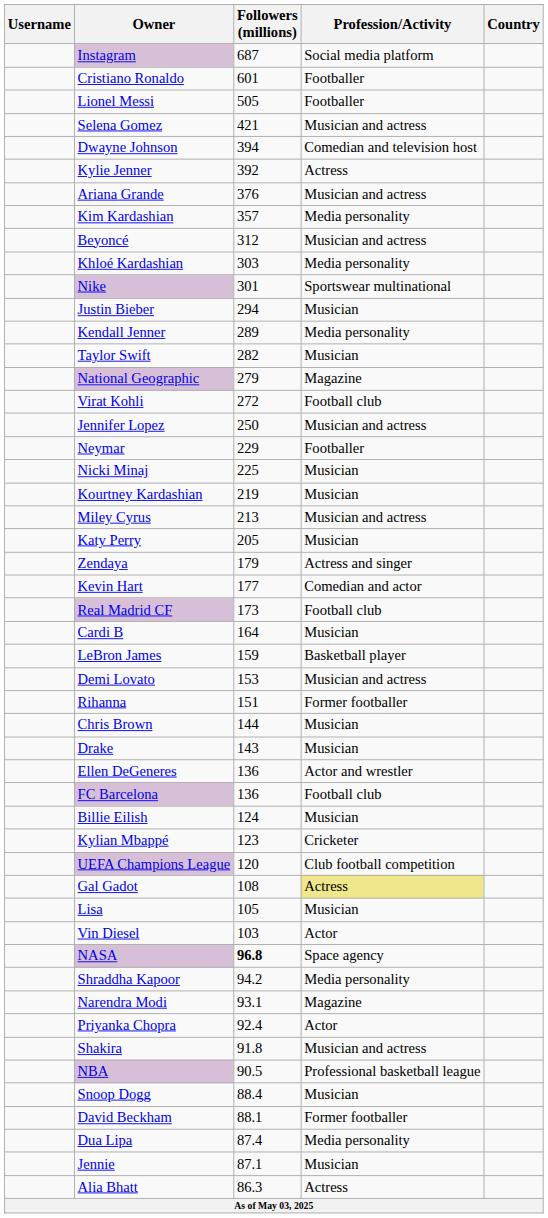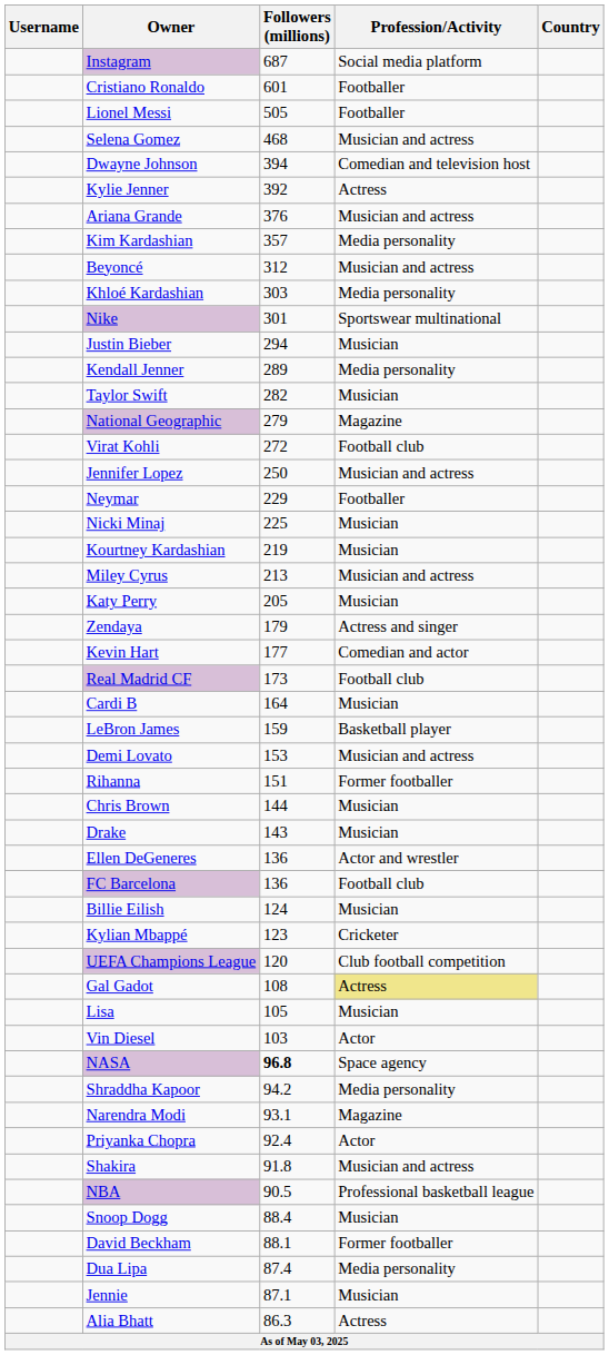Selena Gomez | Followers (millions): 421 -> 468
